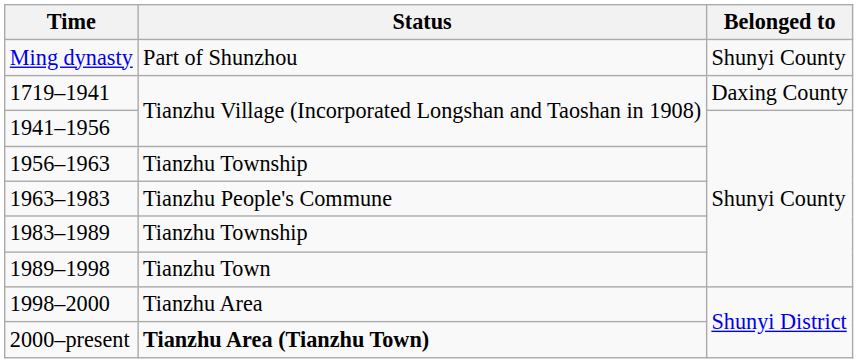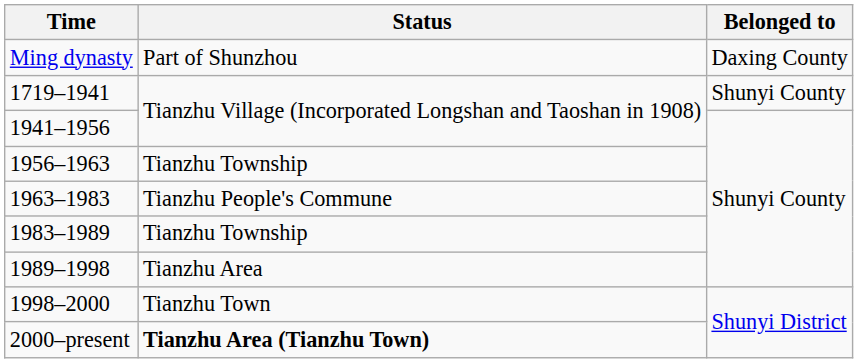Ming dynasty | Belonged to: Shunyi County -> Daxing County
1719–1941 | Belonged to: Daxing County -> Shunyi County
1989–1998 | Status: Tianzhu Town -> Tianzhu Area
1998–2000 | Status: Tianzhu Area -> Tianzhu Town
